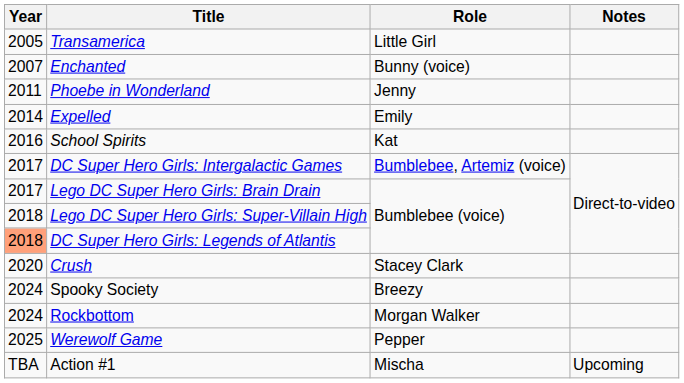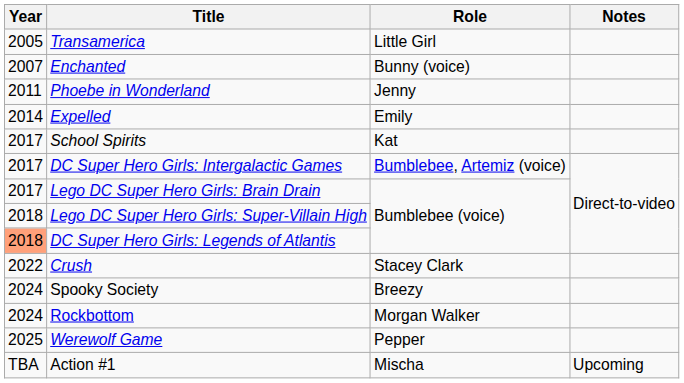School Spirits | Year: 2016 -> 2017
Crush | Year: 2020 -> 2022
